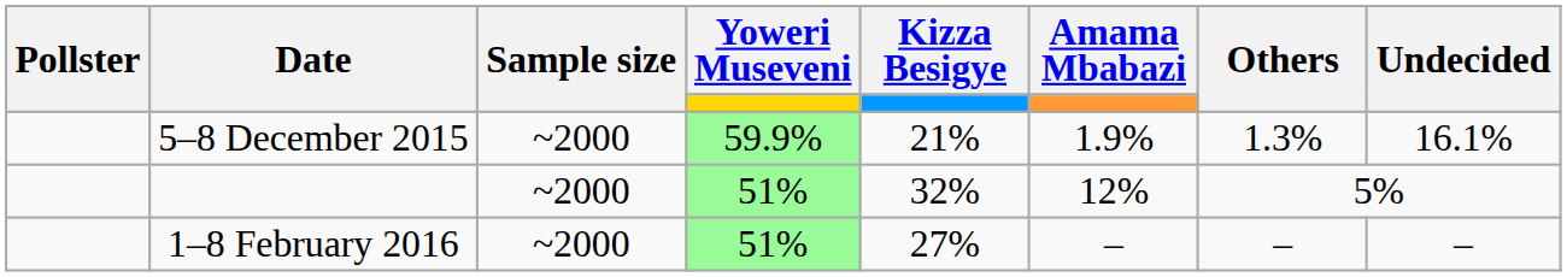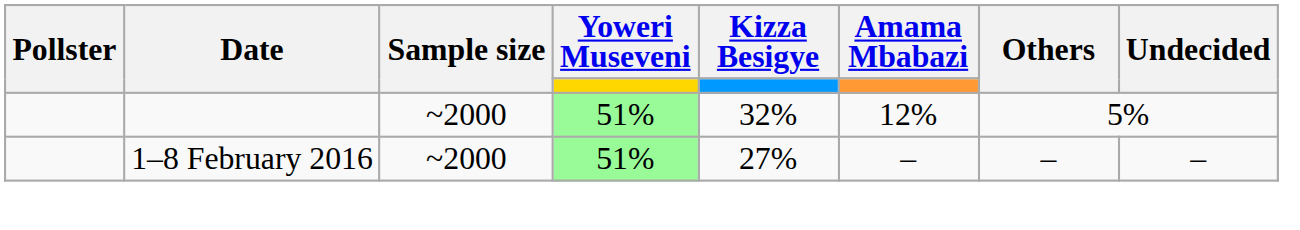- row: 5–8 December 2015 | ~2000 | 59.9% | 21% | 1.9% | 1.3% | 16.1%
